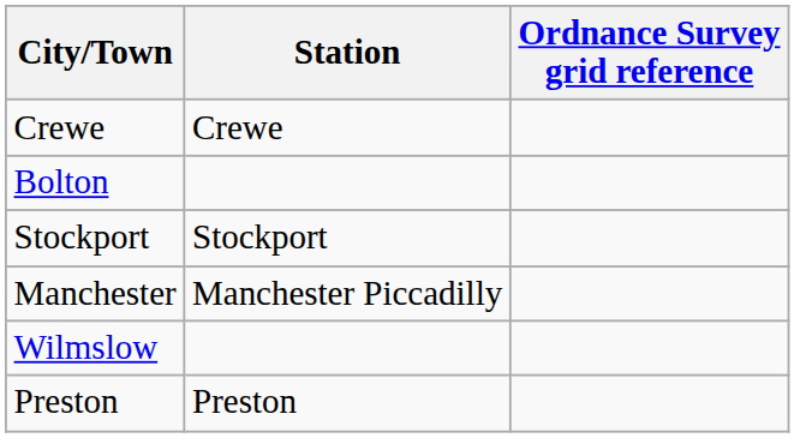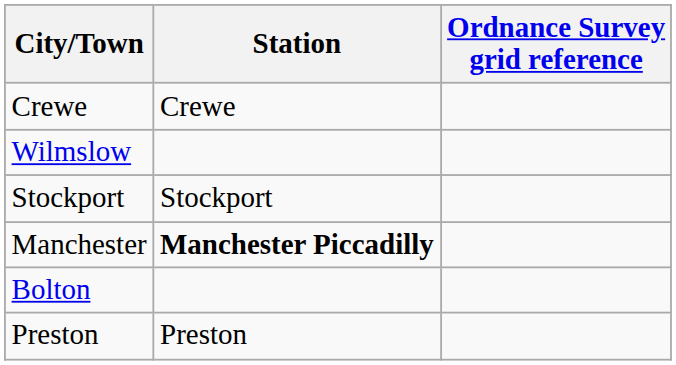rows swapped: Wilmslow <-> Bolton
Manchester | Station: normal -> bold
